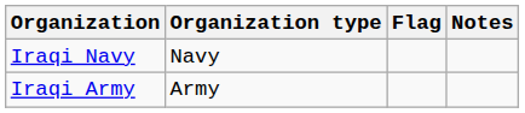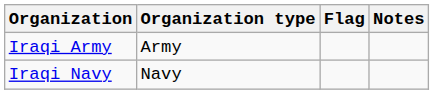rows swapped: Iraqi Army <-> Iraqi Navy
